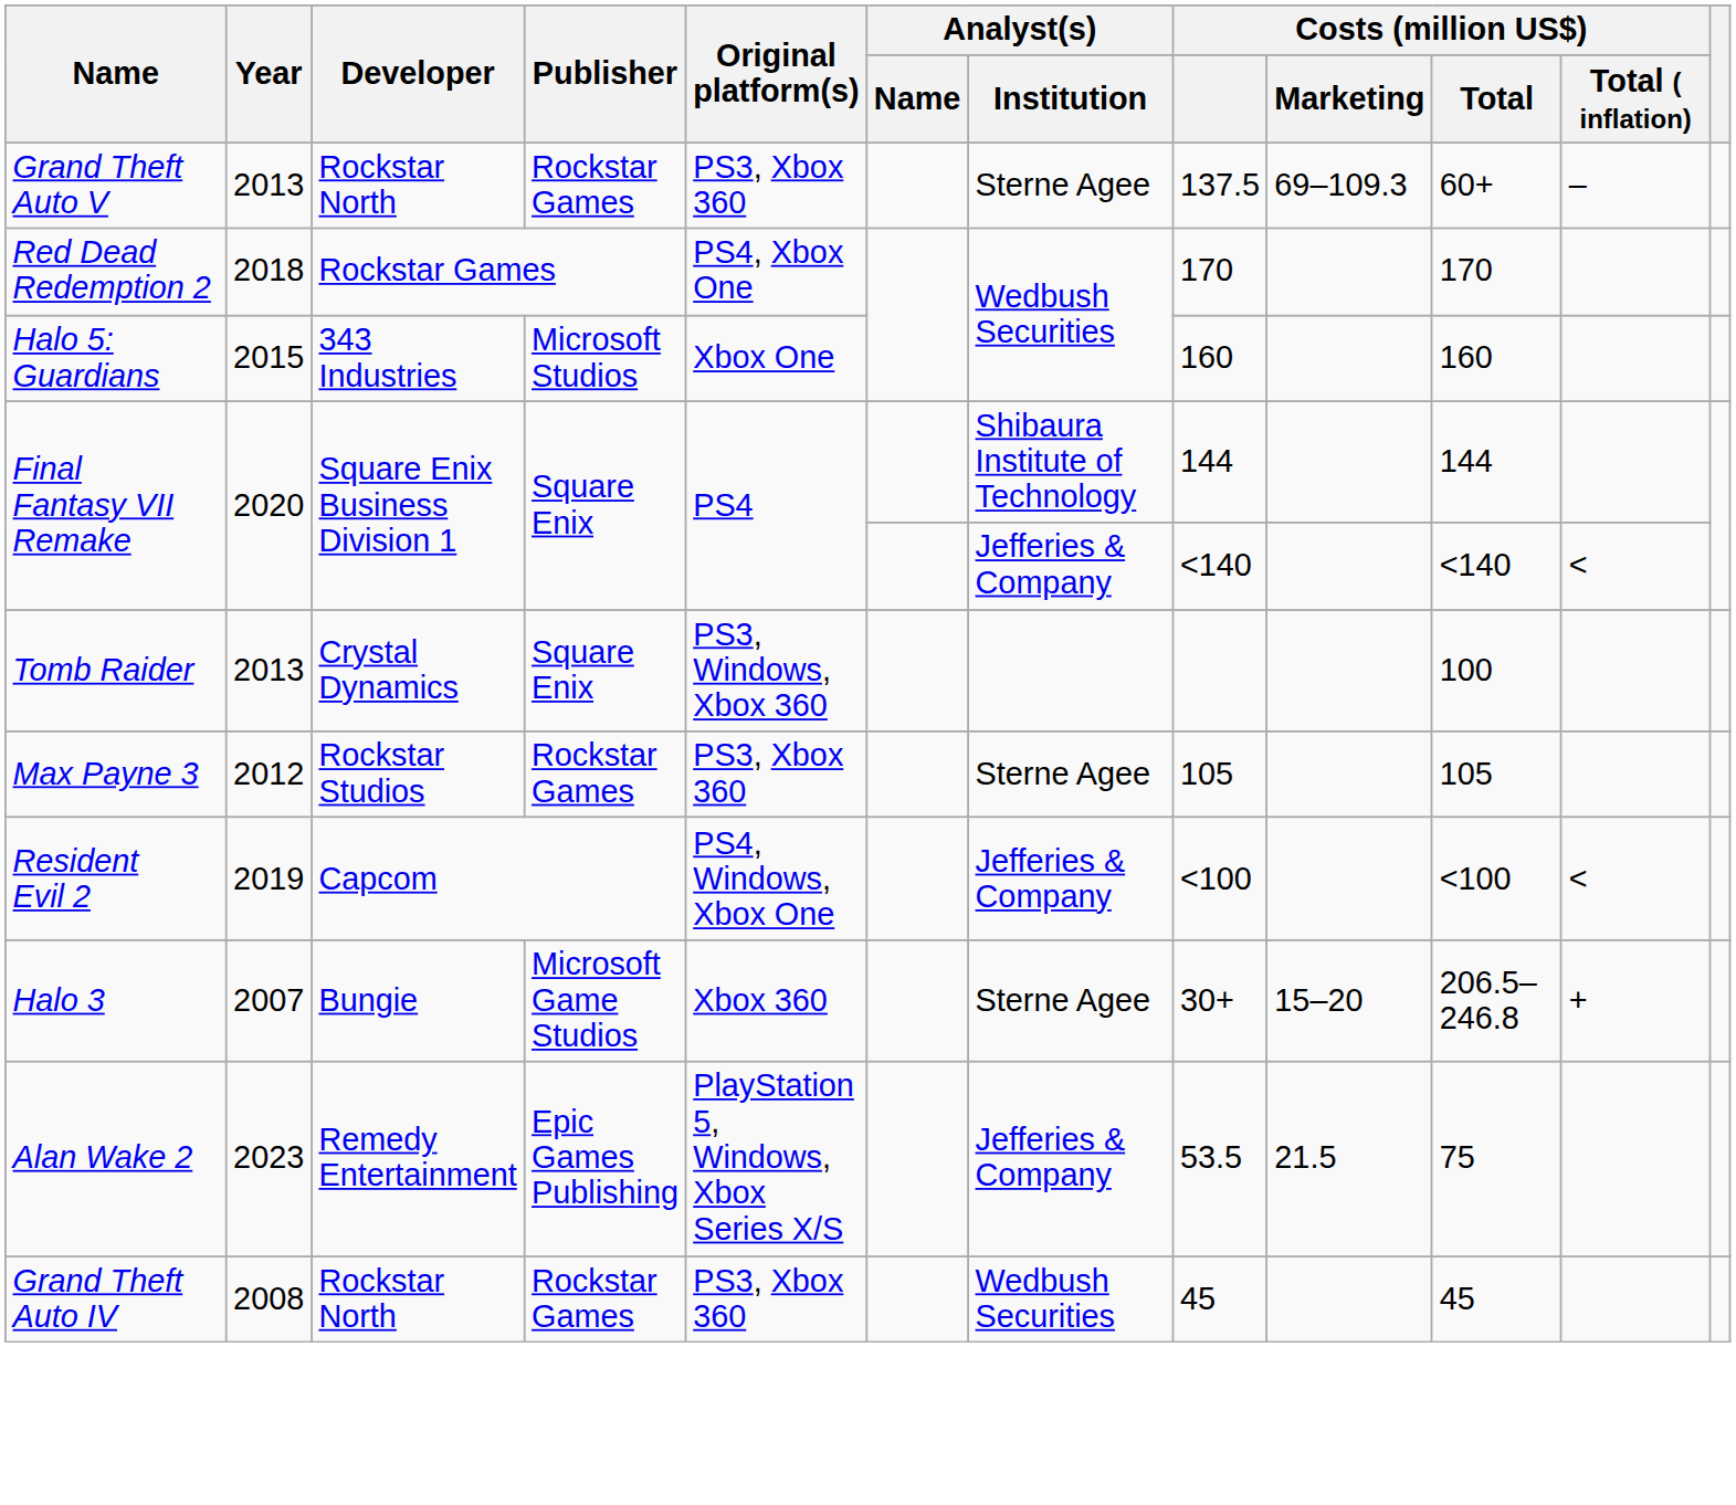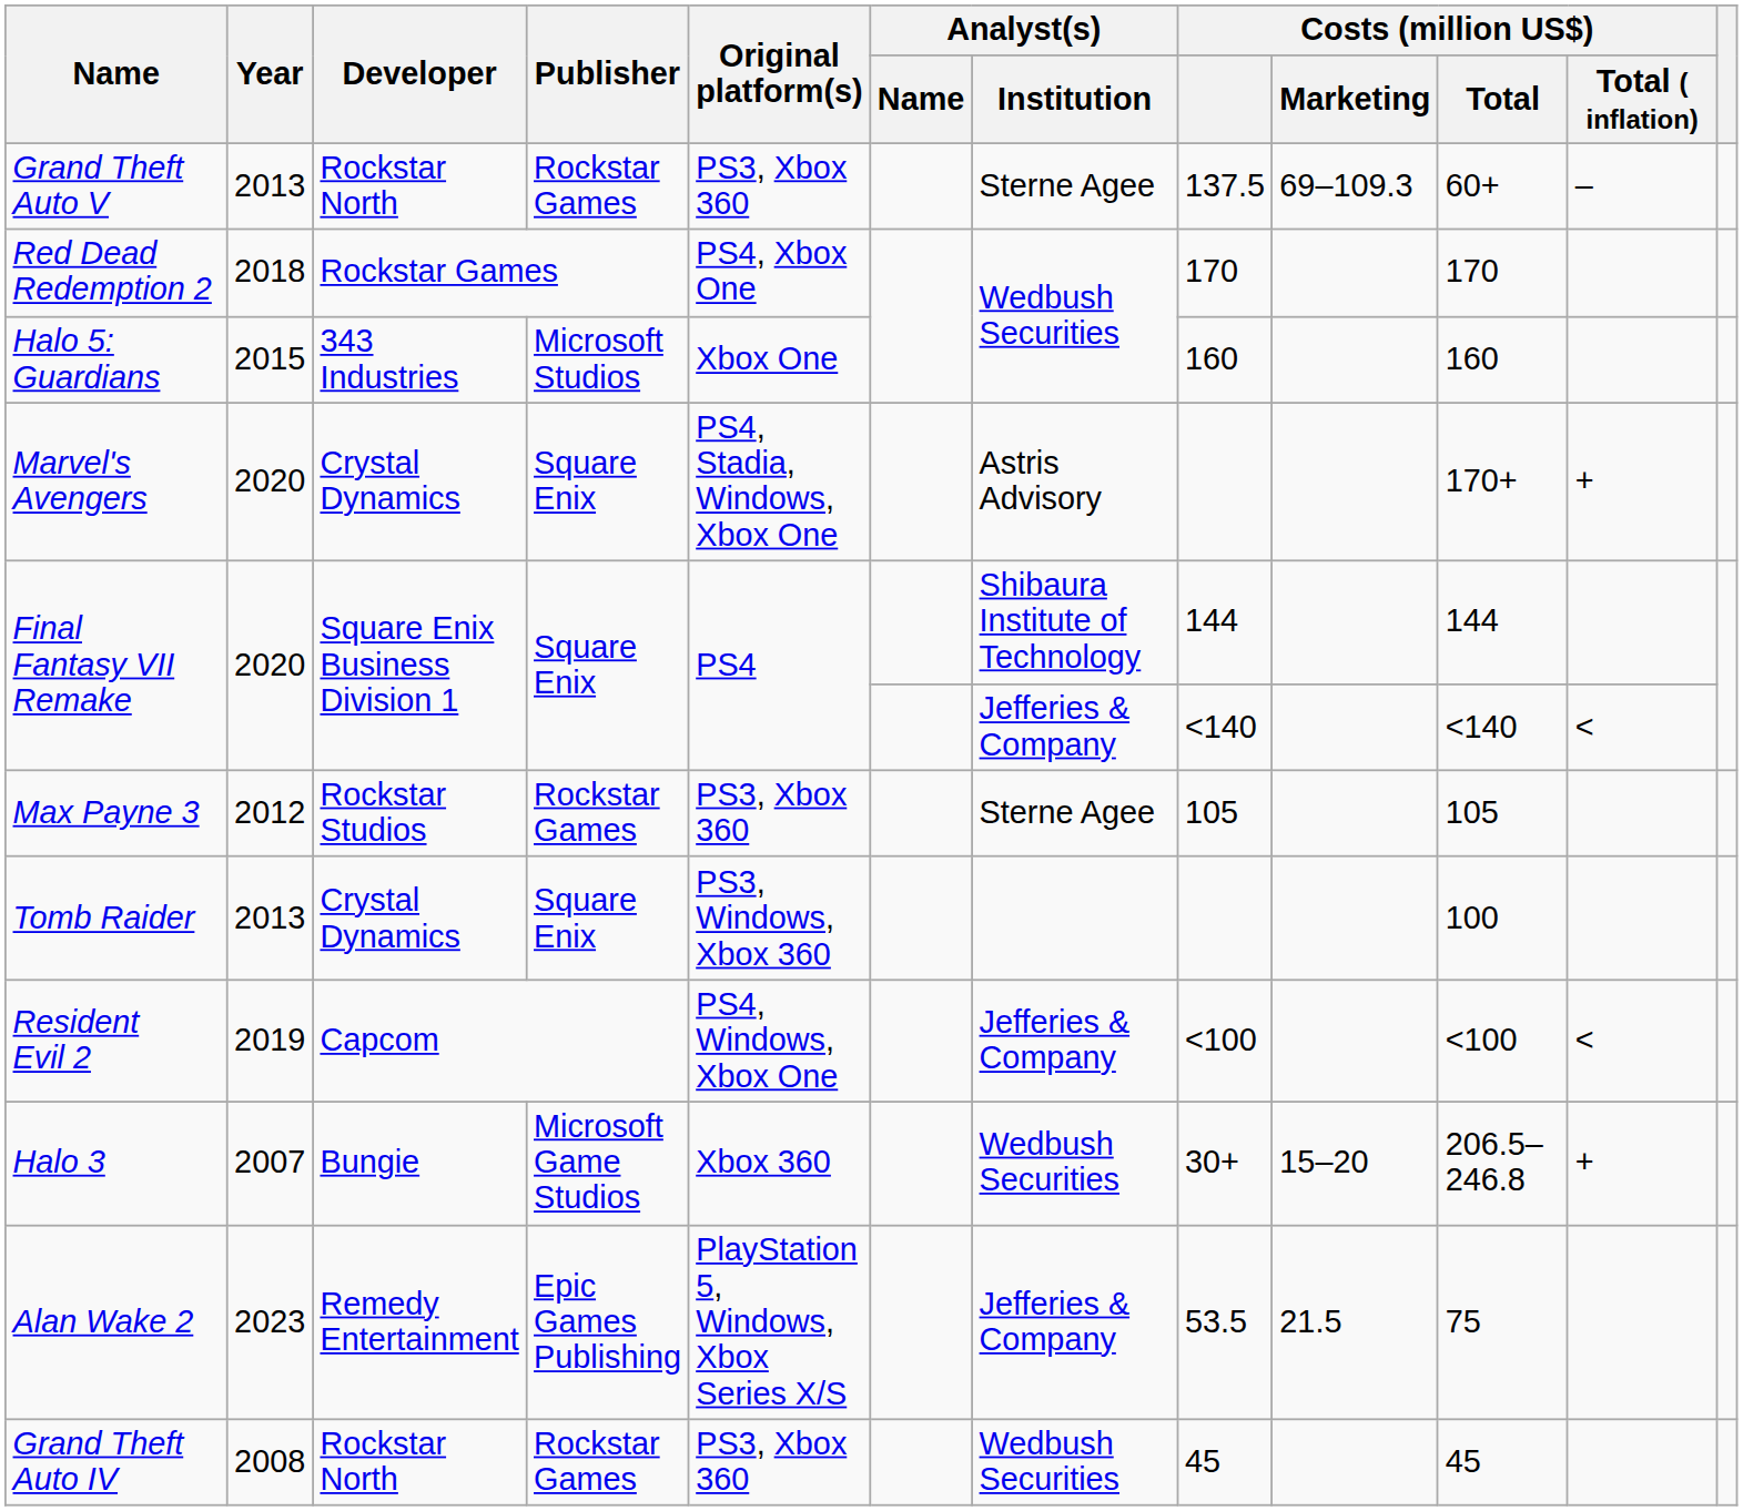+ row: Marvel's Avengers | 2020 | Crystal Dynamics | Square Enix | PS4, Stadia, Windows, Xbox One | Astris Advisory | 170+ | +
rows swapped: Max Payne 3 <-> Tomb Raider
Halo 3 | Analyst(s) / Institution: Sterne Agee -> Wedbush Securities
